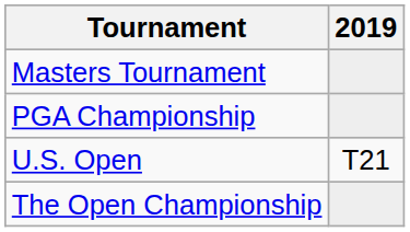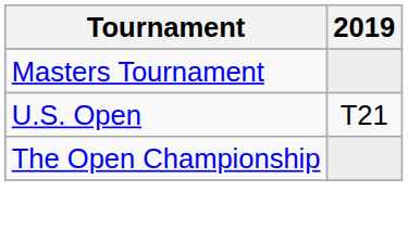- row: PGA Championship
